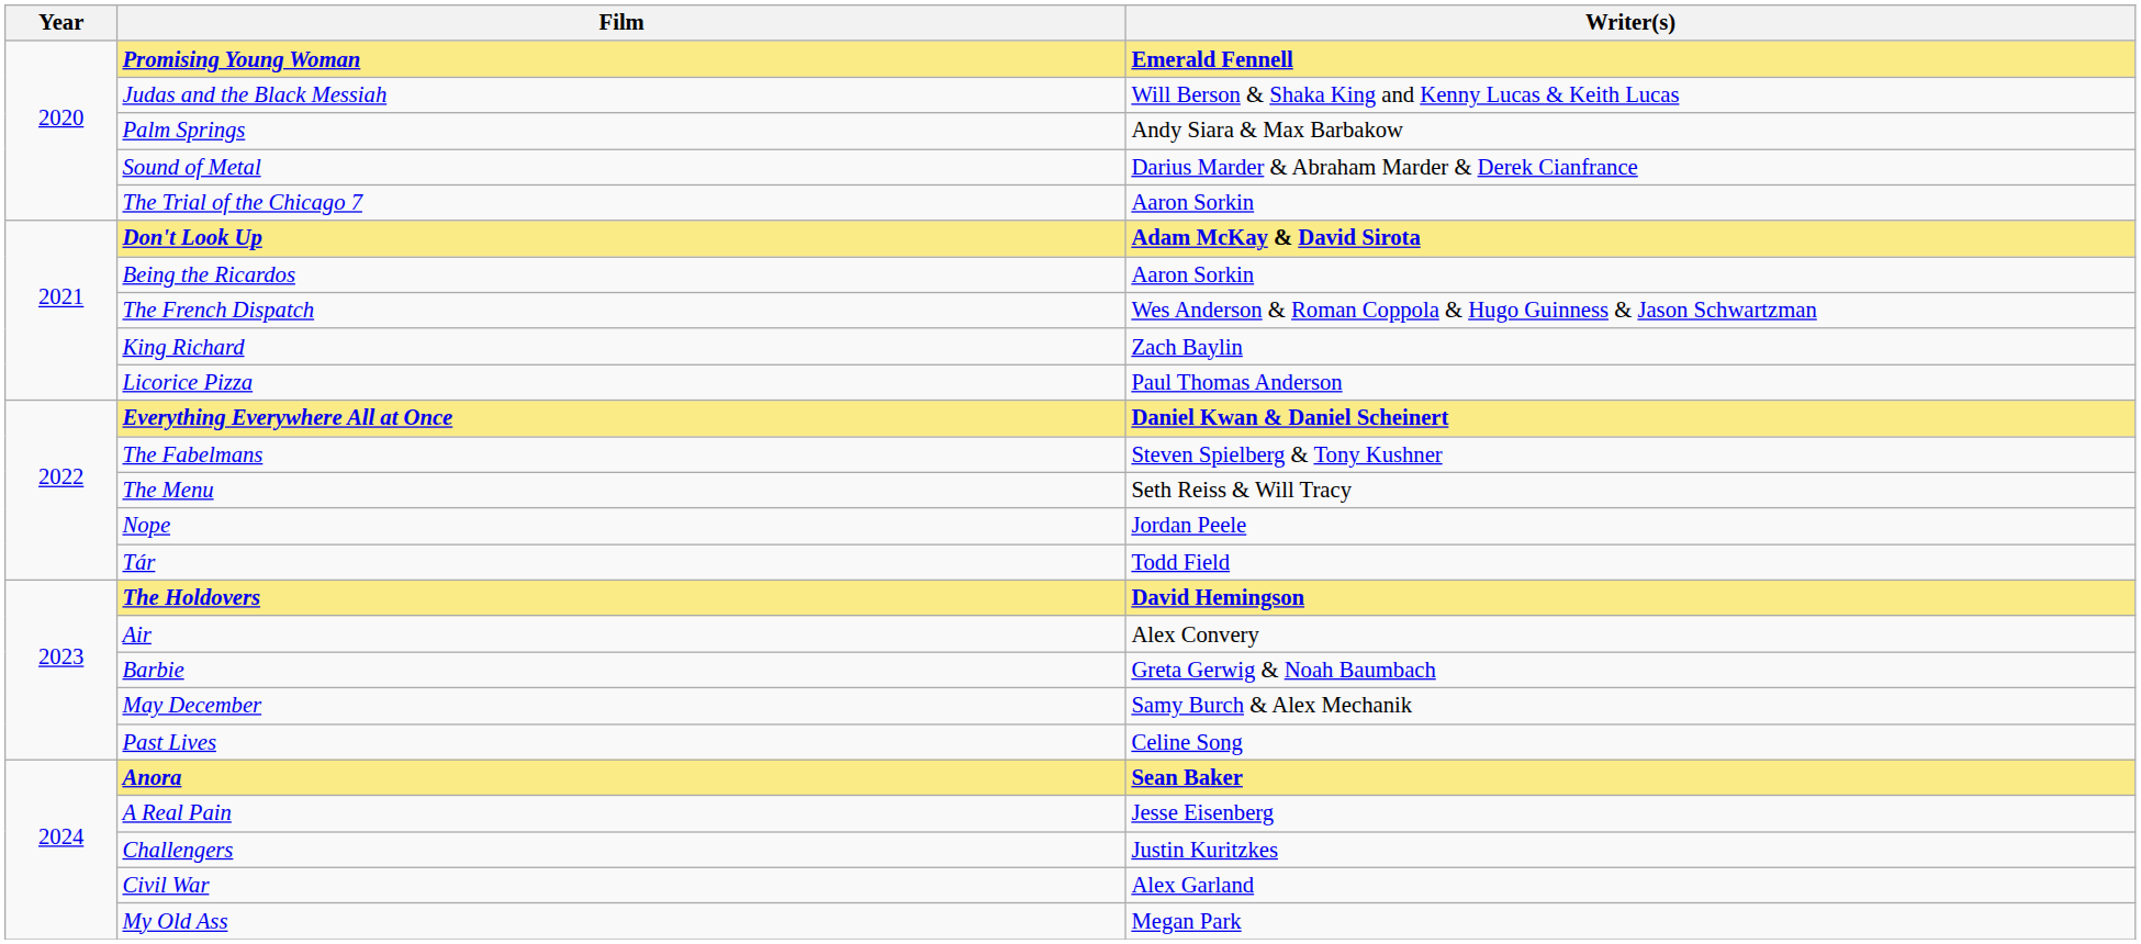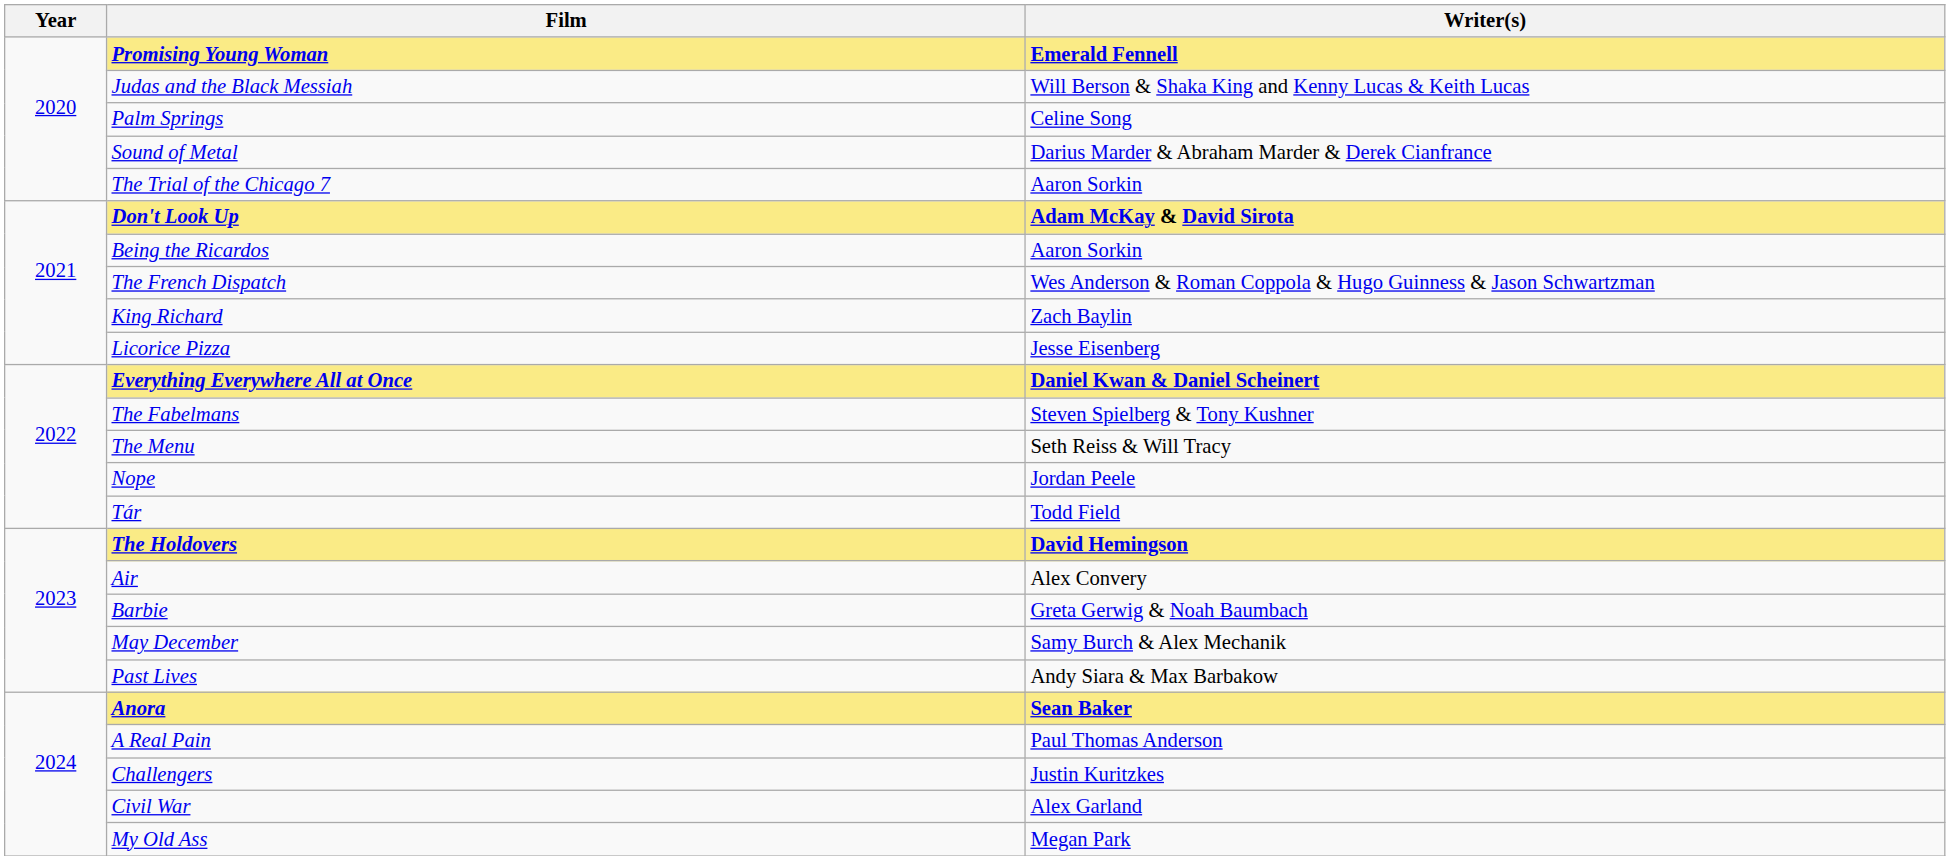Palm Springs | Writer(s): Andy Siara & Max Barbakow -> Celine Song
Licorice Pizza | Writer(s): Paul Thomas Anderson -> Jesse Eisenberg
Past Lives | Writer(s): Celine Song -> Andy Siara & Max Barbakow
A Real Pain | Writer(s): Jesse Eisenberg -> Paul Thomas Anderson
